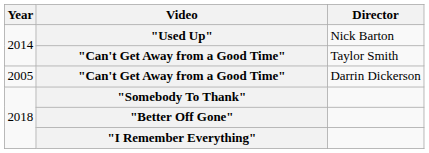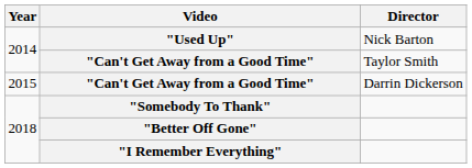"Can't Get Away from a Good Time" / Darrin Dickerson | Year: 2005 -> 2015
